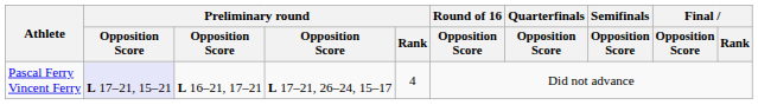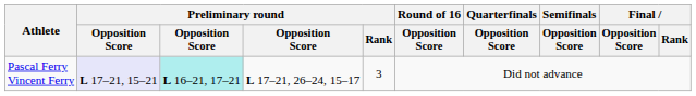Pascal Ferry Vincent Ferry | column 3: no background -> paleturquoise background
Pascal Ferry Vincent Ferry | Preliminary round / Rank: 4 -> 3
